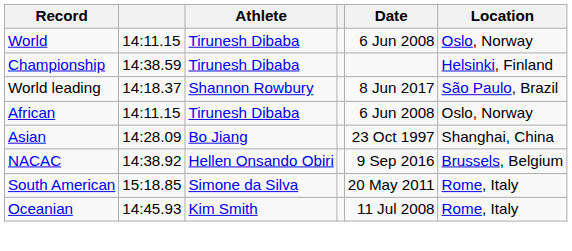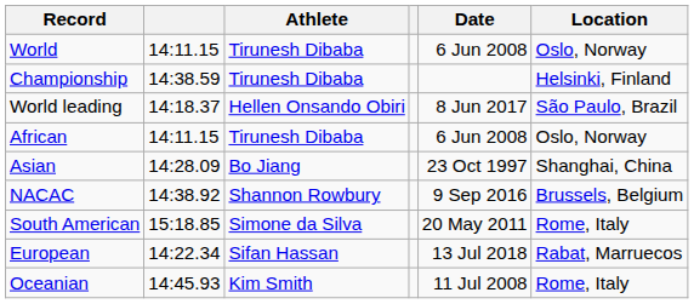World leading | Athlete: Shannon Rowbury -> Hellen Onsando Obiri
NACAC | Athlete: Hellen Onsando Obiri -> Shannon Rowbury
+ row: European | 14:22.34 | Sifan Hassan | 13 Jul 2018 | Rabat, Marruecos
